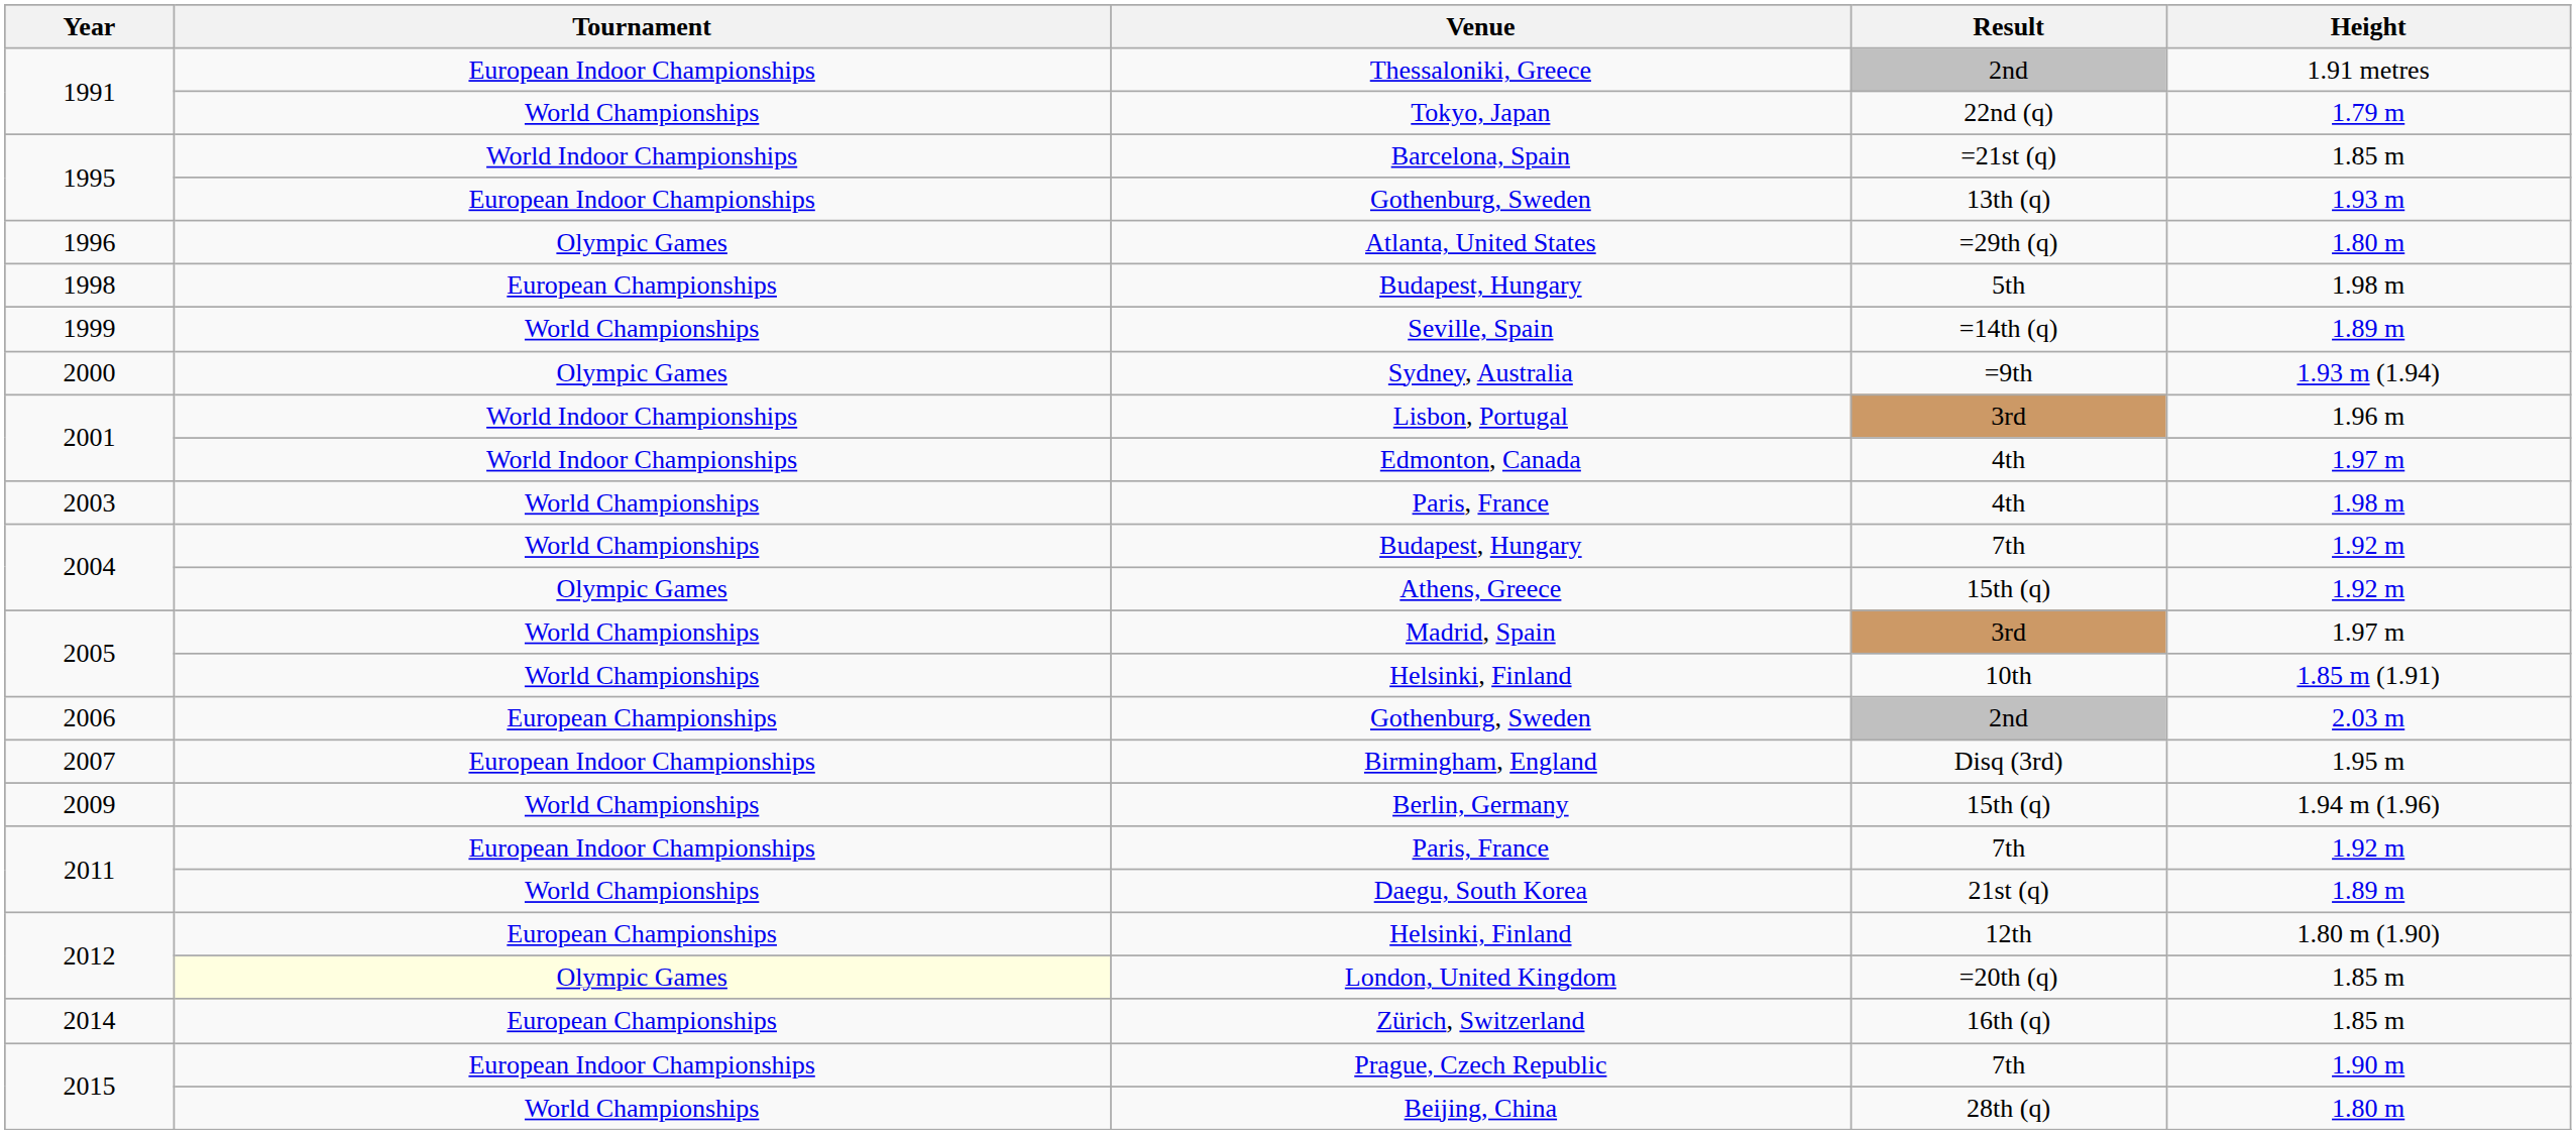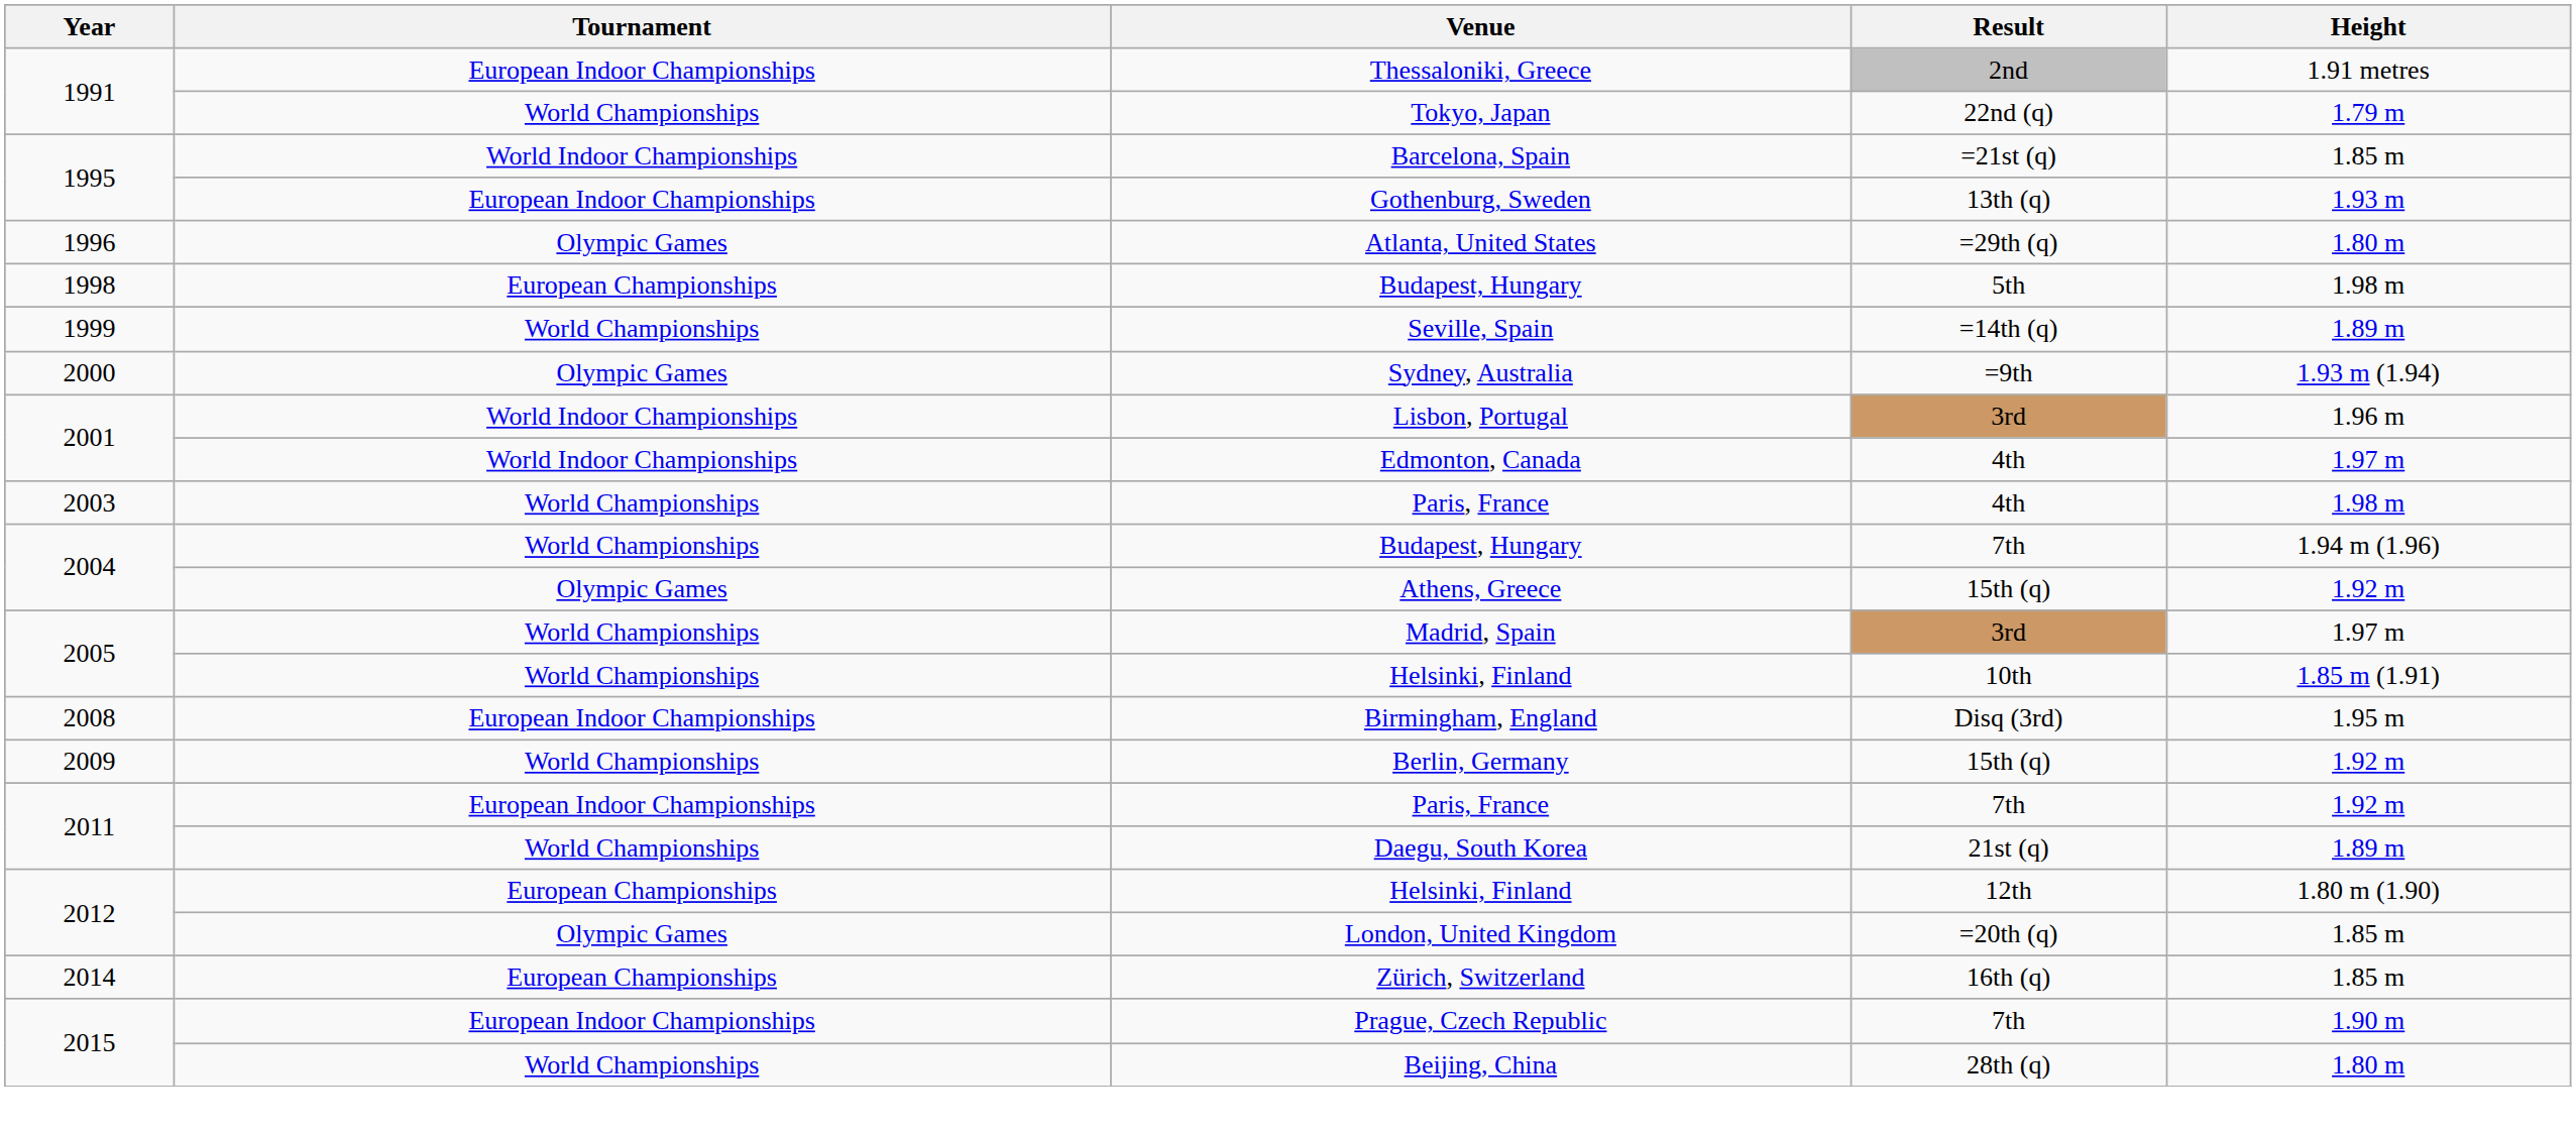Budapest, Hungary / 7th | Height: 1.92 m -> 1.94 m (1.96)
- row: 2006 | European Championships | Gothenburg, Sweden | 2nd | 2.03 m
Birmingham, England | Year: 2007 -> 2008
Berlin, Germany | Height: 1.94 m (1.96) -> 1.92 m
London, United Kingdom | Tournament: lightyellow background -> no background
